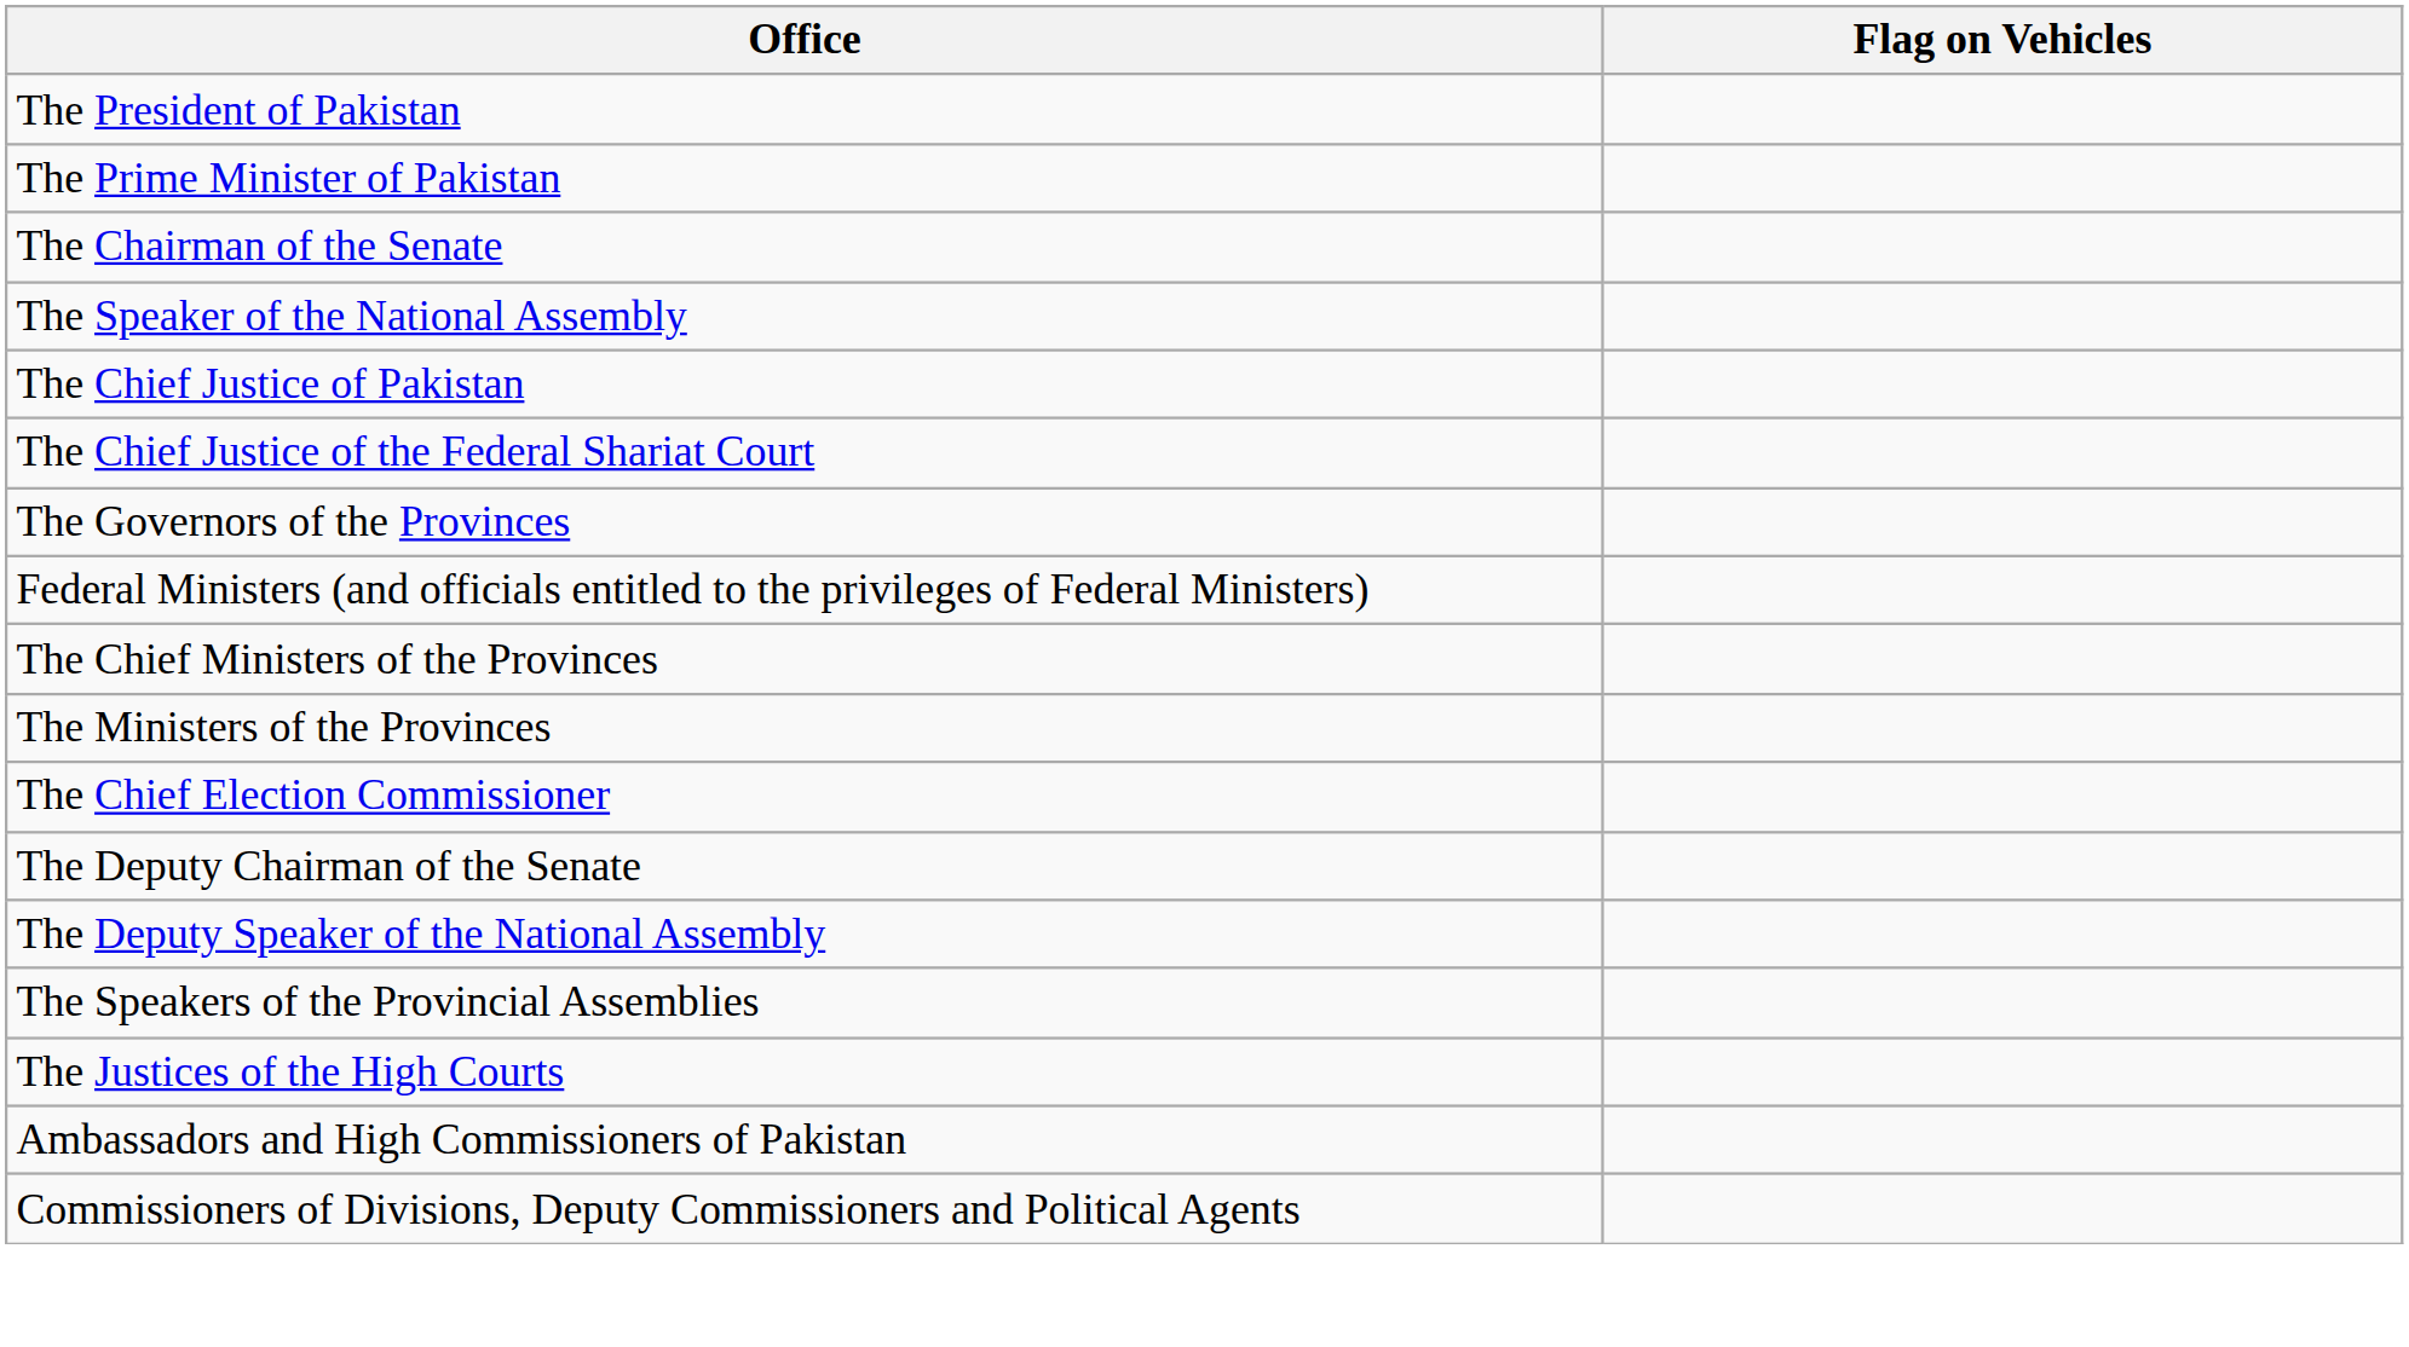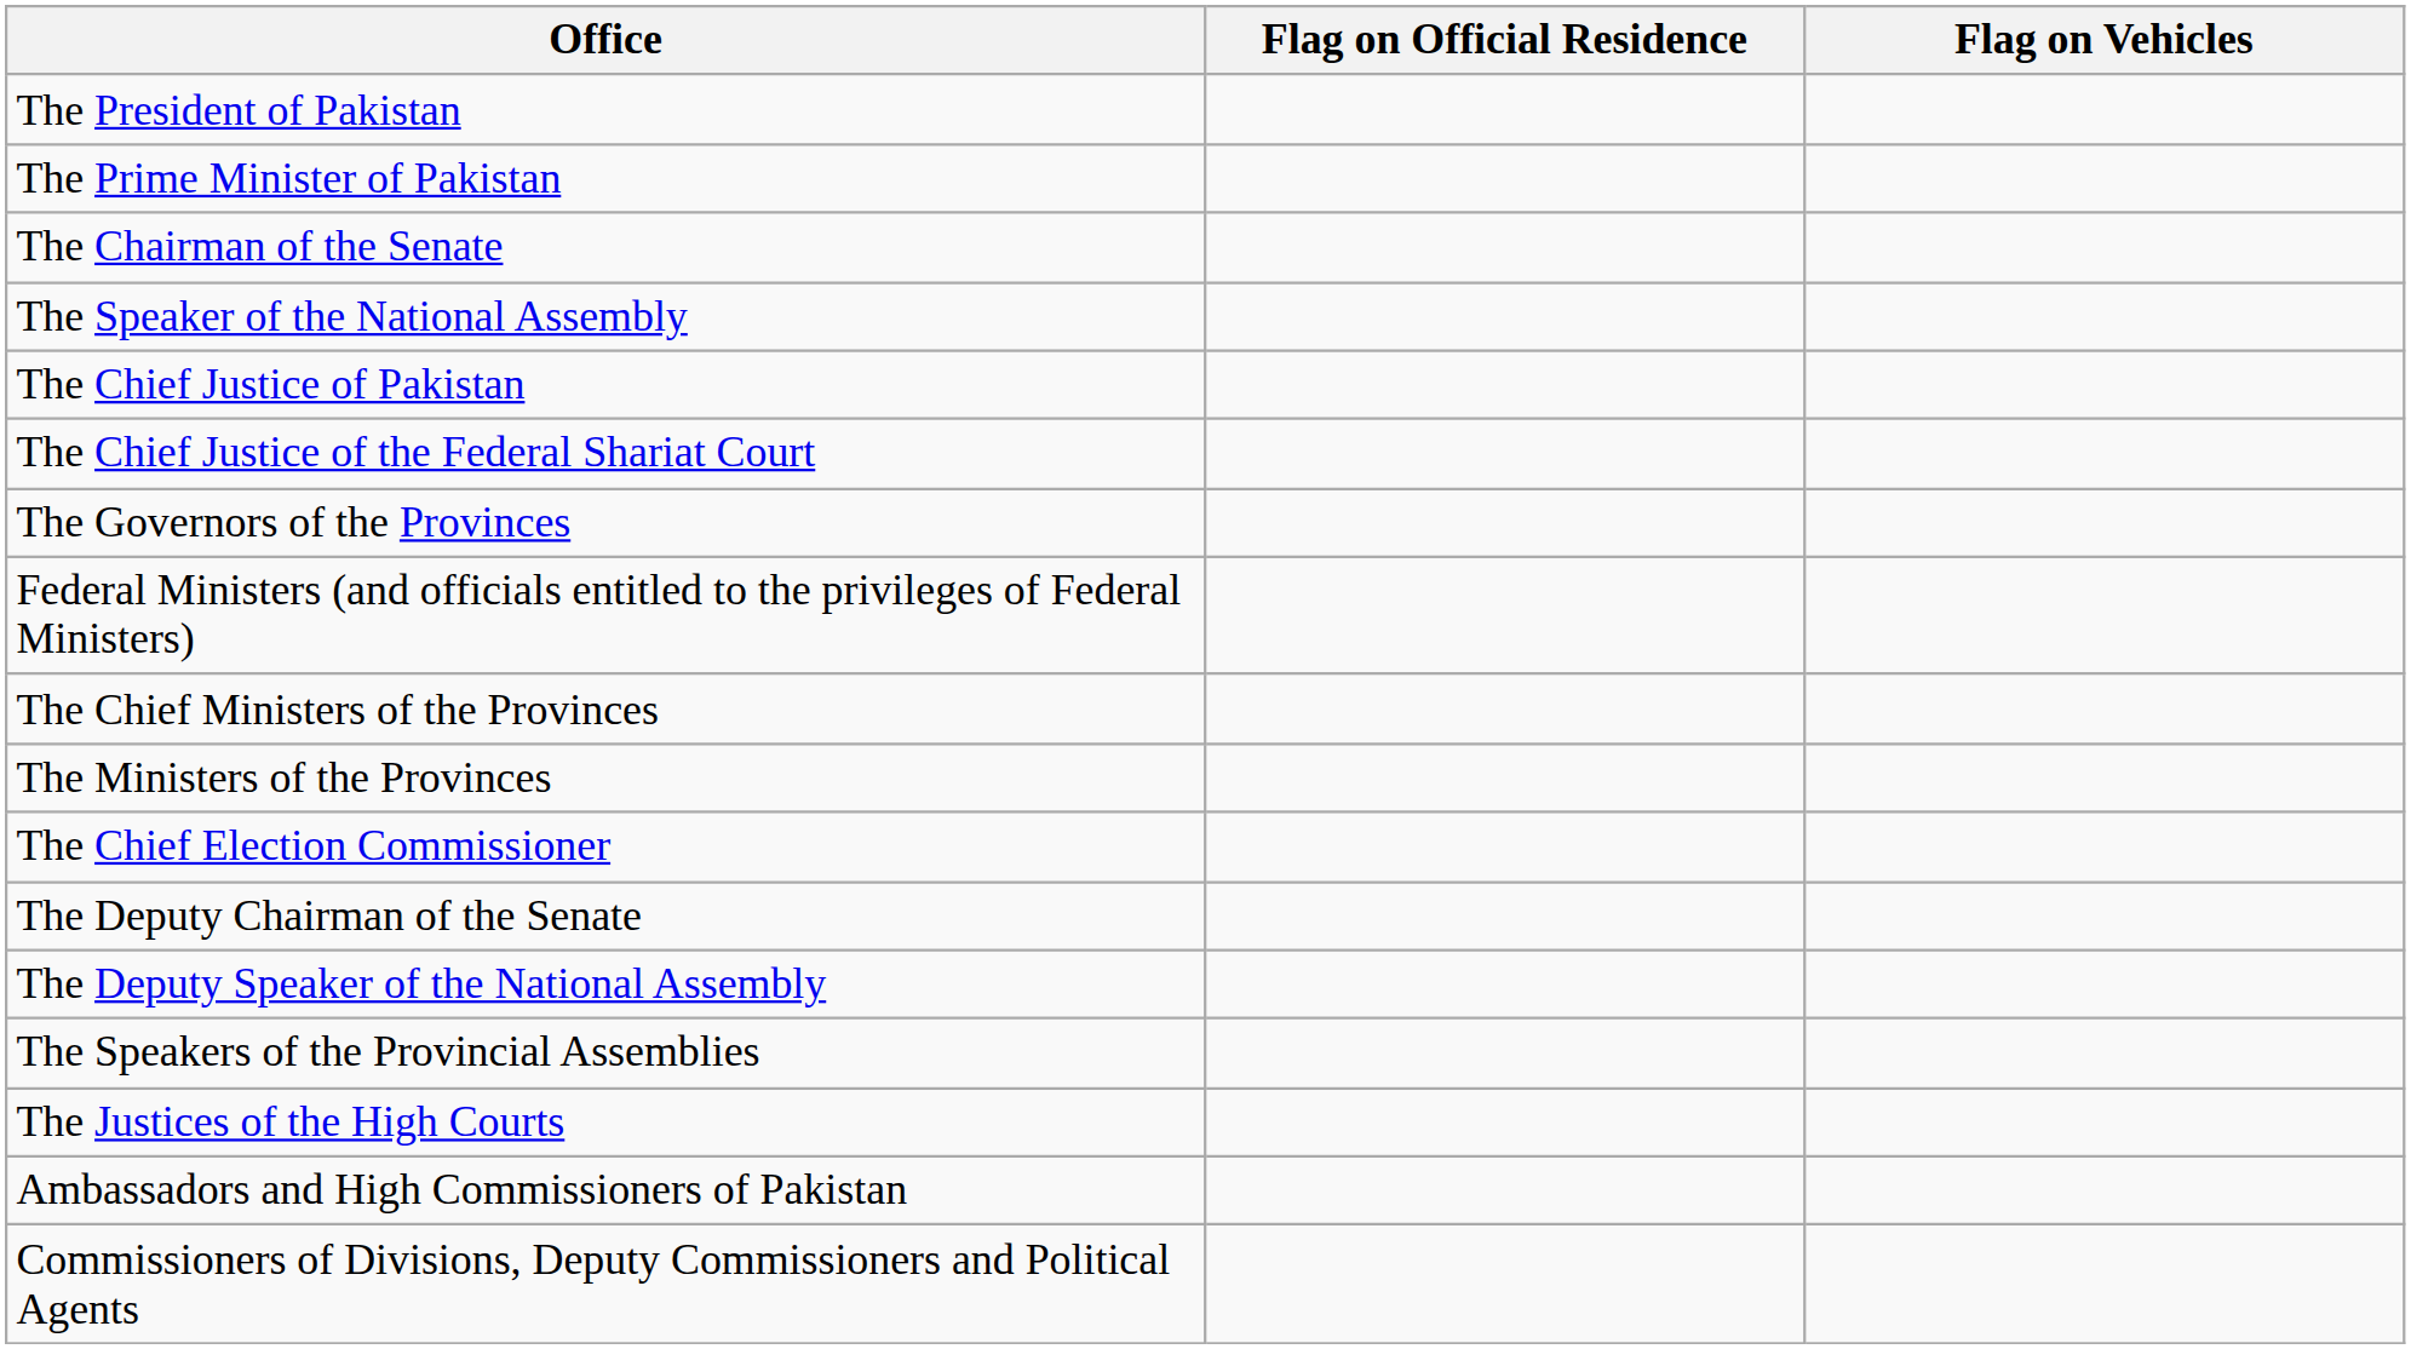+ column: Flag on Official Residence
